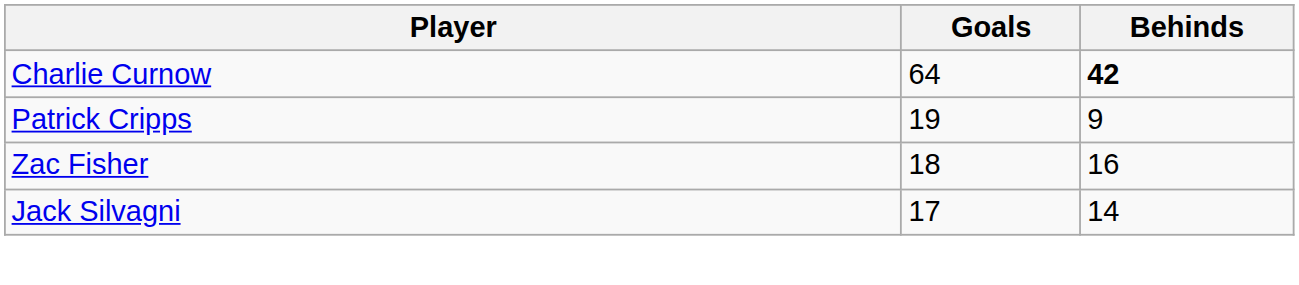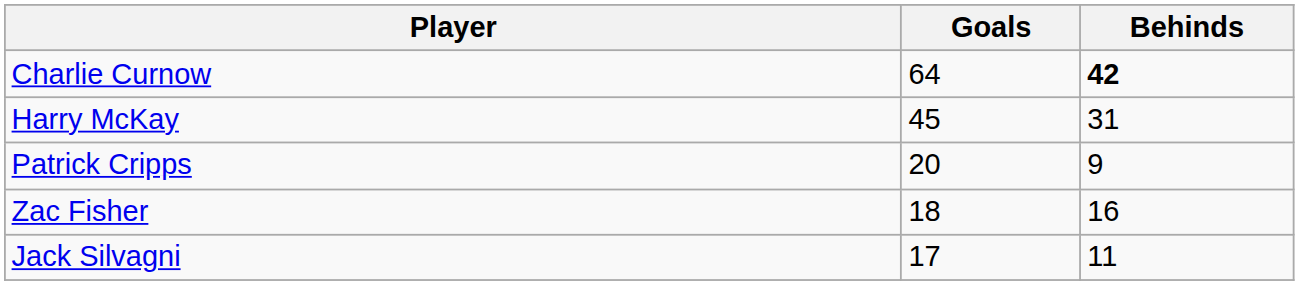+ row: Harry McKay | 45 | 31
Patrick Cripps | Goals: 19 -> 20
Jack Silvagni | Behinds: 14 -> 11
